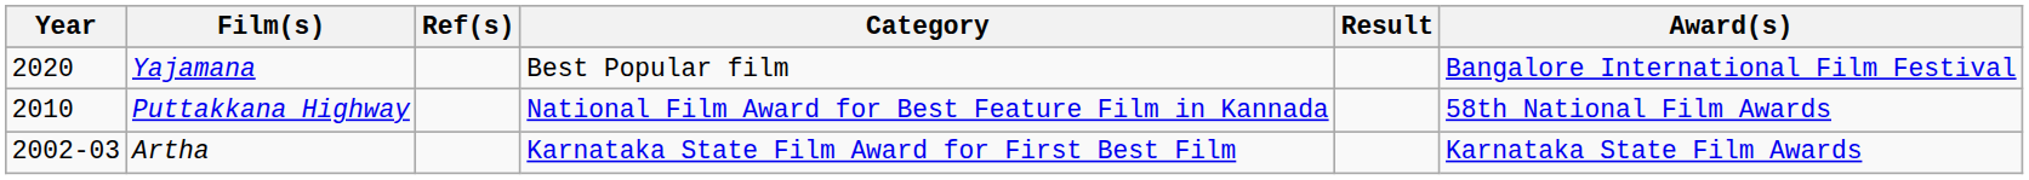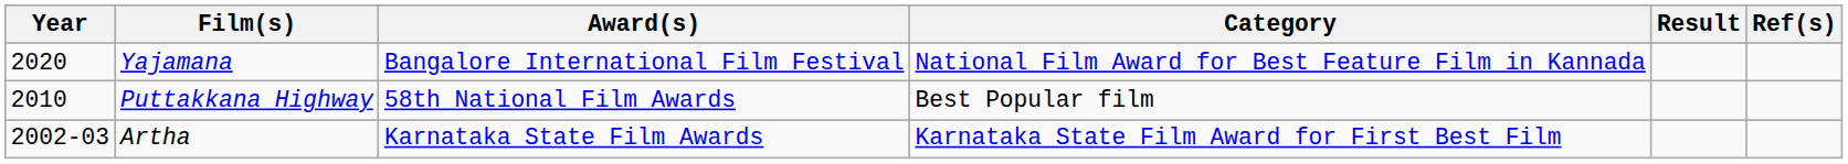columns swapped: Award(s) <-> Ref(s)
Yajamana | Category: Best Popular film -> National Film Award for Best Feature Film in Kannada
Puttakkana Highway | Category: National Film Award for Best Feature Film in Kannada -> Best Popular film
